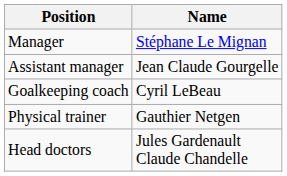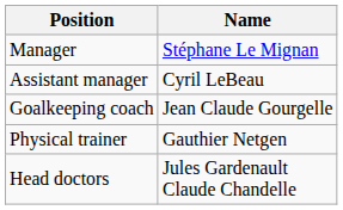Assistant manager | Name: Jean Claude Gourgelle -> Cyril LeBeau
Goalkeeping coach | Name: Cyril LeBeau -> Jean Claude Gourgelle
